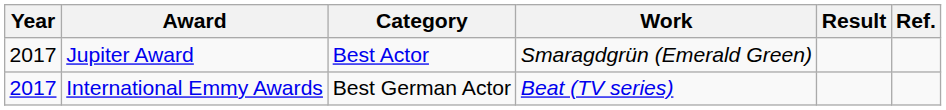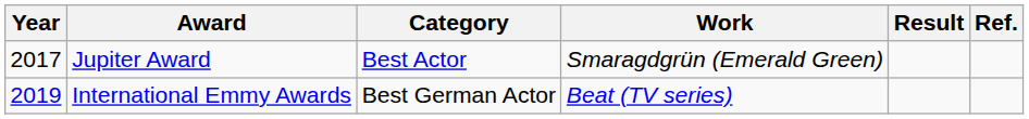International Emmy Awards | Year: 2017 -> 2019
